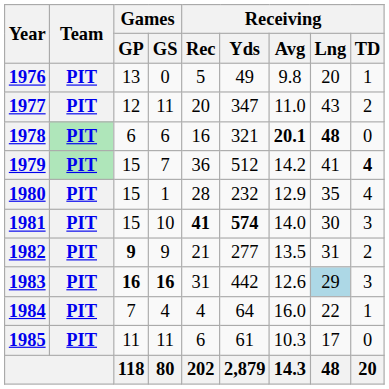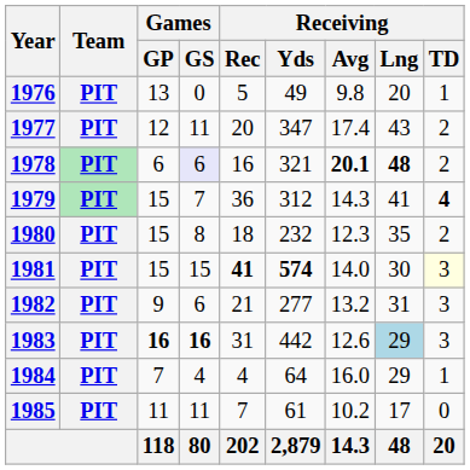1977 | Receiving / Avg: 11.0 -> 17.4
1978 | Games / GS: no background -> lavender background
1978 | Receiving / TD: 0 -> 2
1979 | Receiving / Yds: 512 -> 312
1979 | Receiving / Avg: 14.2 -> 14.3
1980 | Games / GS: 1 -> 8
1980 | Receiving / Rec: 28 -> 18
1980 | Receiving / Avg: 12.9 -> 12.3
1980 | Receiving / TD: 4 -> 2
1981 | Games / GS: 10 -> 15
1981 | Receiving / TD: no background -> lightyellow background
1982 | Games / GP: bold -> normal
1982 | Games / GS: 9 -> 6
1982 | Receiving / Avg: 13.5 -> 13.2
1982 | Receiving / TD: 2 -> 3
1984 | Receiving / Lng: 22 -> 29
1985 | Receiving / Rec: 6 -> 7
1985 | Receiving / Avg: 10.3 -> 10.2
